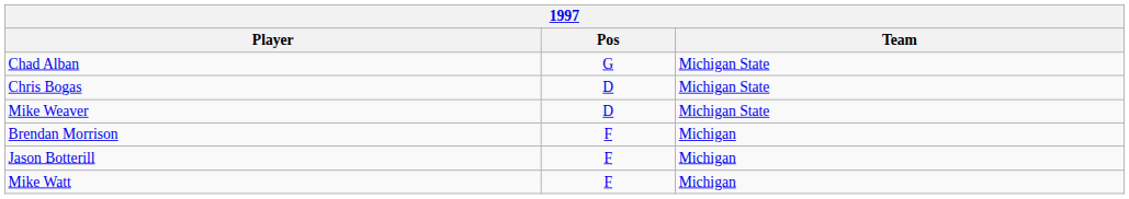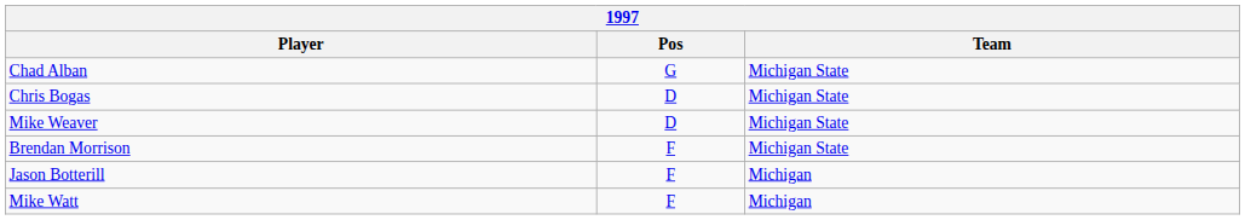Brendan Morrison | Team: Michigan -> Michigan State
